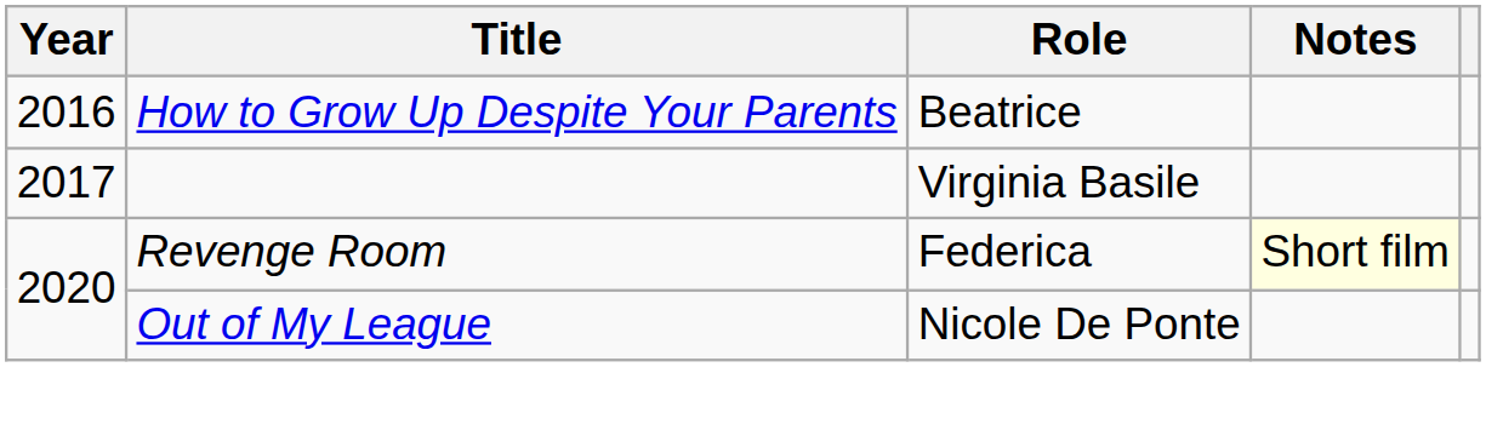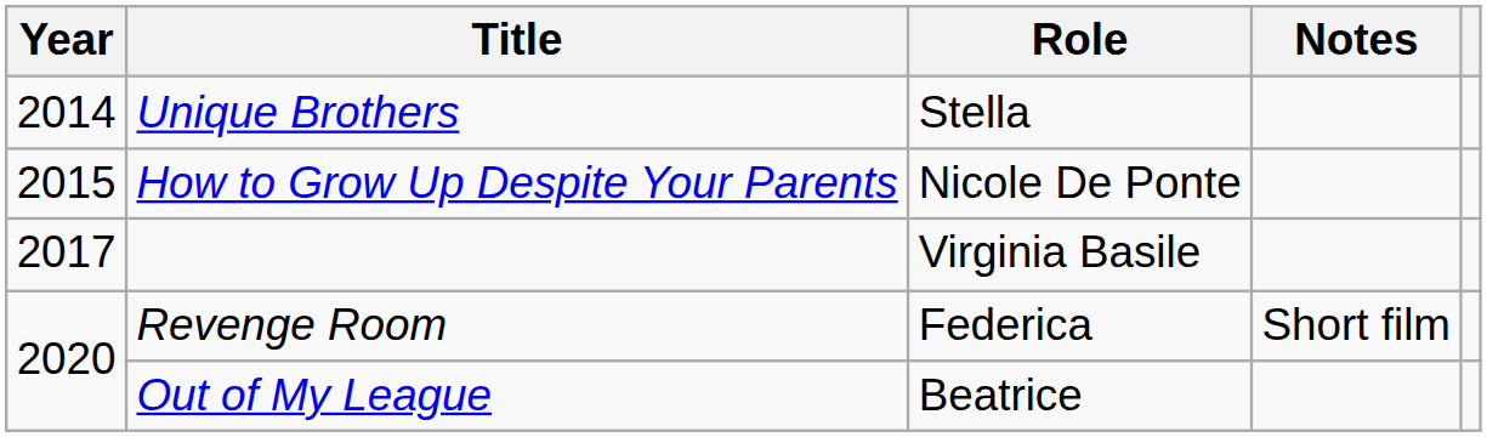+ row: 2014 | Unique Brothers | Stella
How to Grow Up Despite Your Parents | Year: 2016 -> 2015
How to Grow Up Despite Your Parents | Role: Beatrice -> Nicole De Ponte
Revenge Room | Notes: lightyellow background -> no background
Out of My League | Role: Nicole De Ponte -> Beatrice
